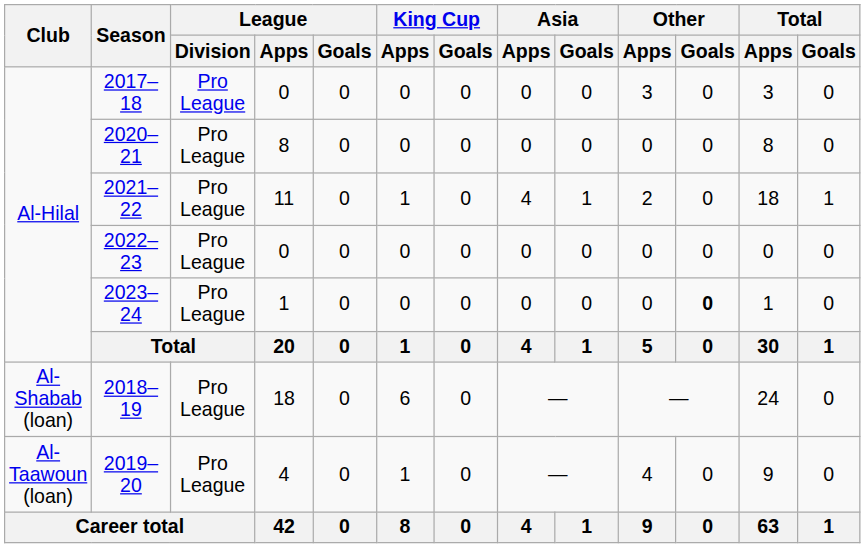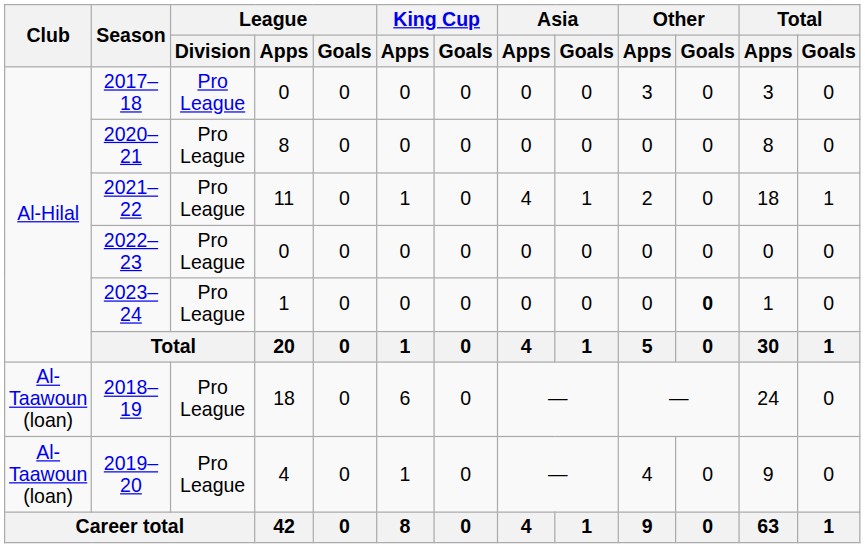2018–19 | Club: Al-Shabab (loan) -> Al-Taawoun (loan)
